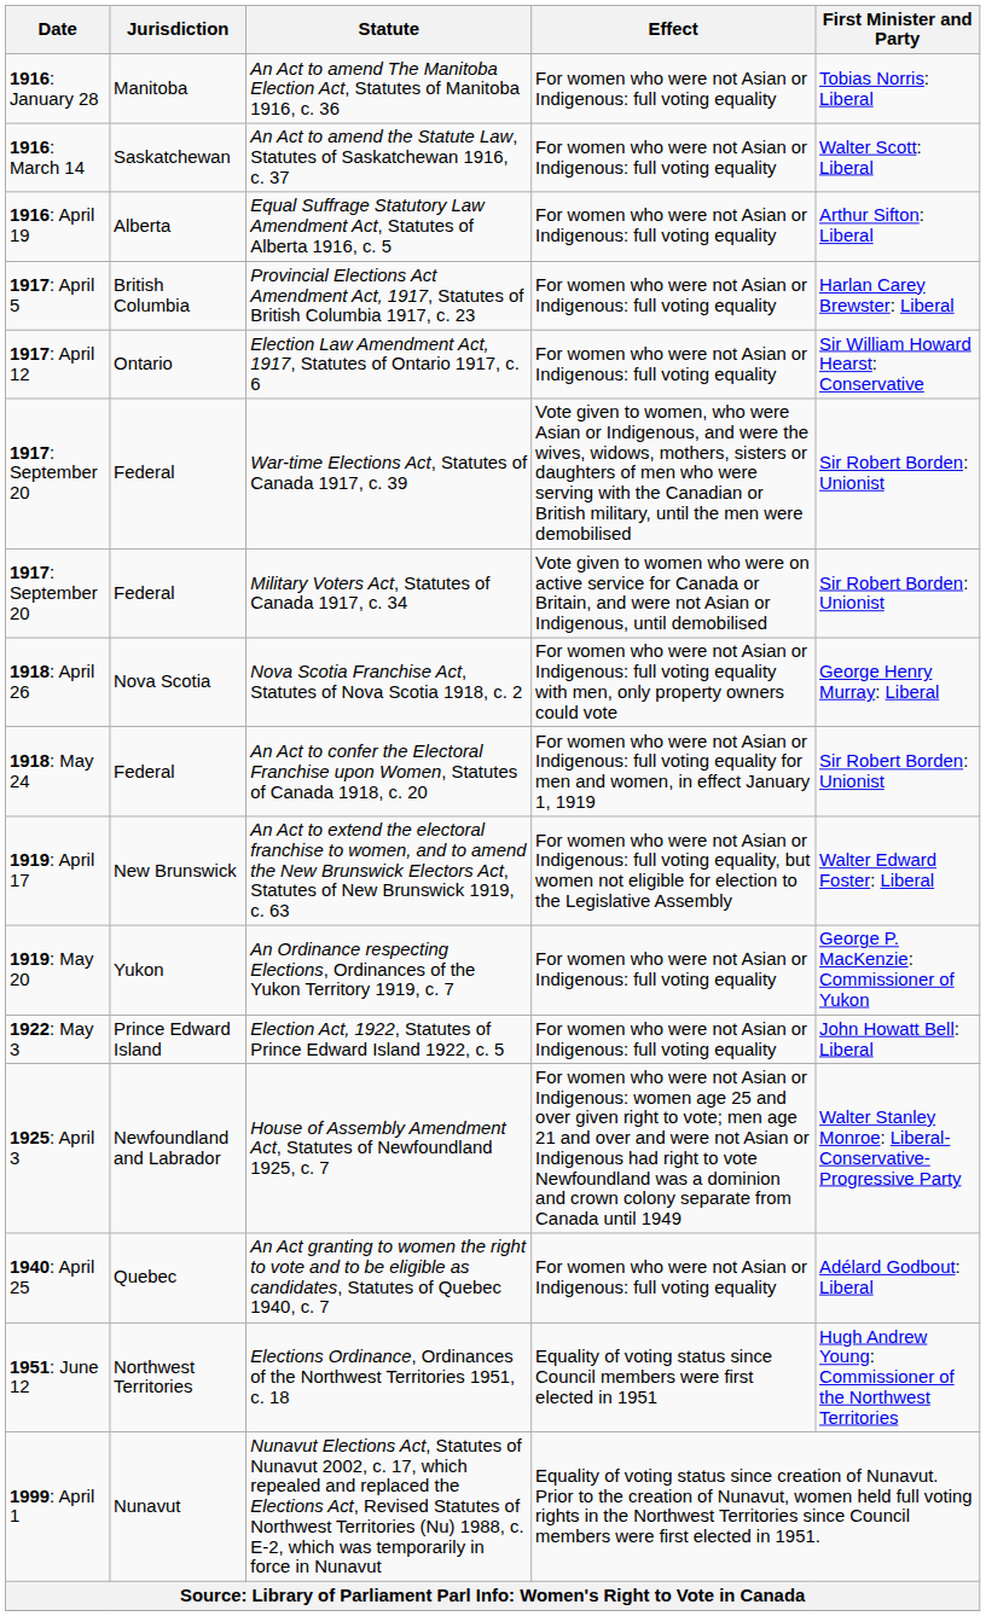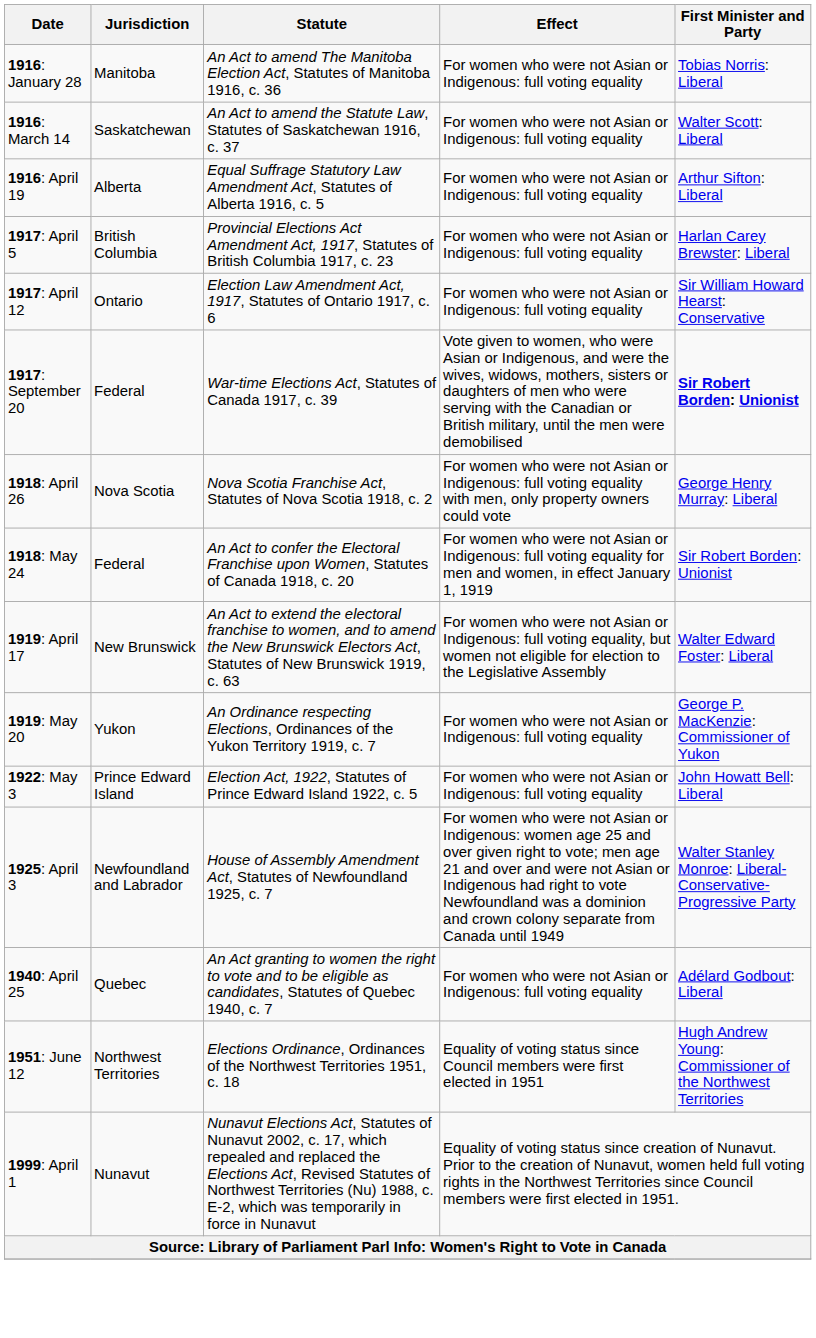War-time Elections Act, Statutes of Canada 1917, c. 39 | First Minister and Party: normal -> bold
- row: 1917: September 20 | Federal | Military Voters Act, Statutes of Canada 1917, c. 34 | Vote given to women who were on active service for Canada or Britain, and were not Asian or Indigenous, until demobilised | Sir Robert Borden: Unionist
